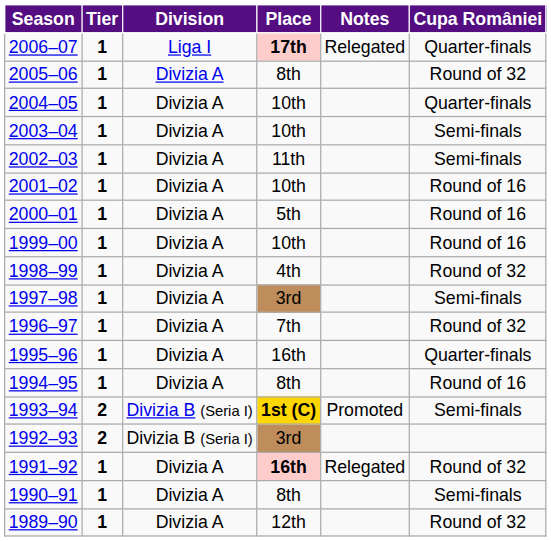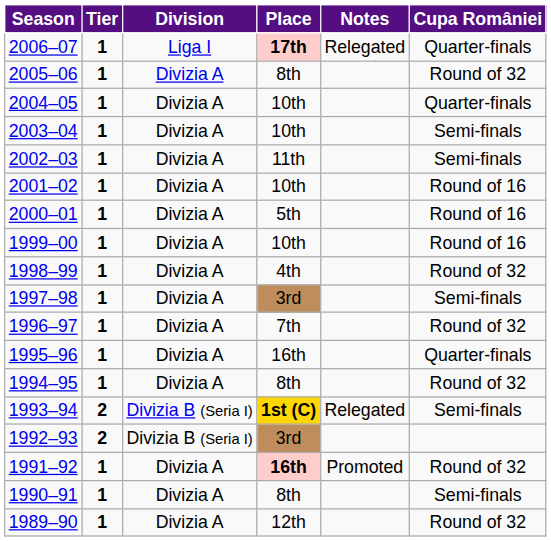1994–95 | Cupa României: Round of 16 -> Round of 32
1993–94 | Notes: Promoted -> Relegated
1991–92 | Notes: Relegated -> Promoted
